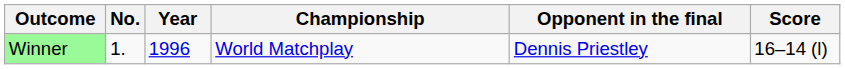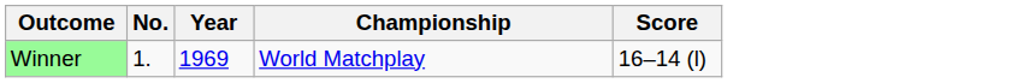- column: Opponent in the final | Dennis Priestley
Winner | Year: 1996 -> 1969
